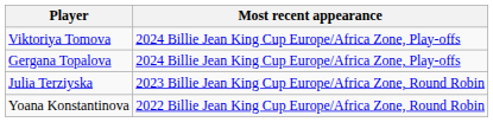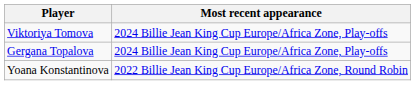- row: Julia Terziyska | 2023 Billie Jean King Cup Europe/Africa Zone, Round Robin
